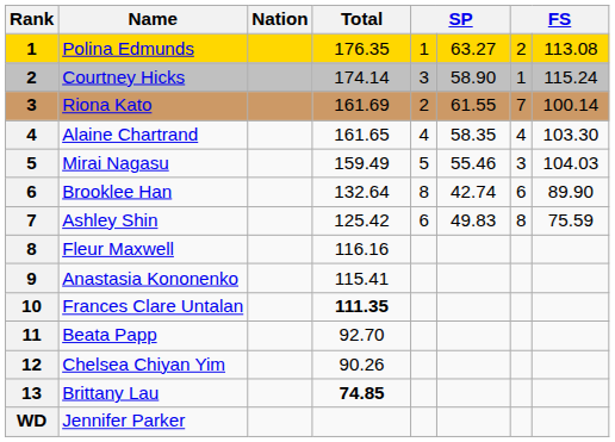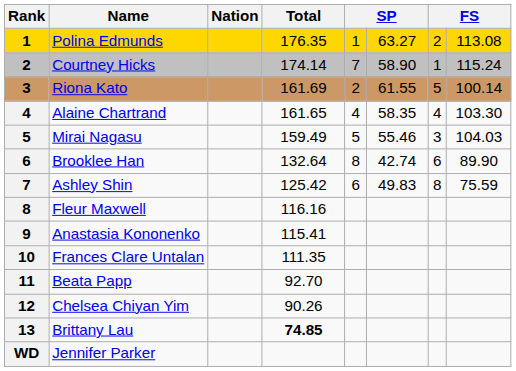Courtney Hicks | column 5: 3 -> 7
Riona Kato | column 7: 7 -> 5
Frances Clare Untalan | Total: bold -> normal
